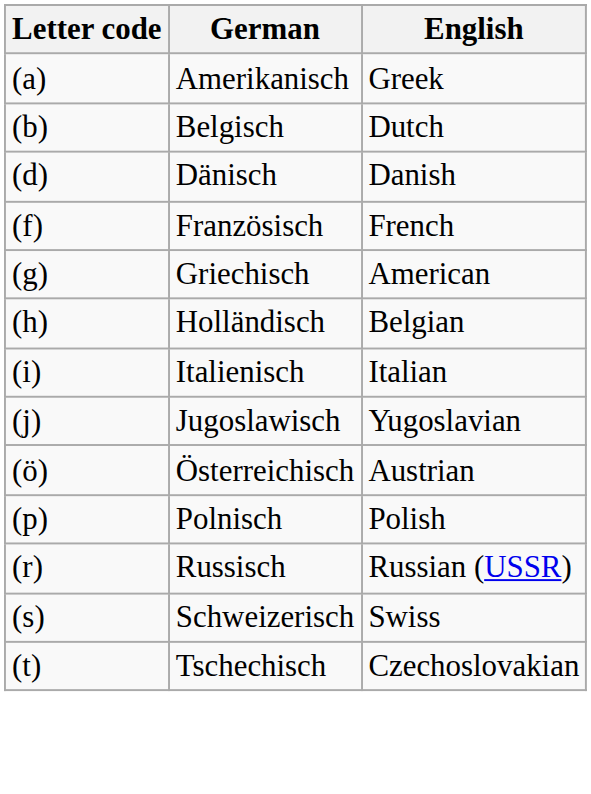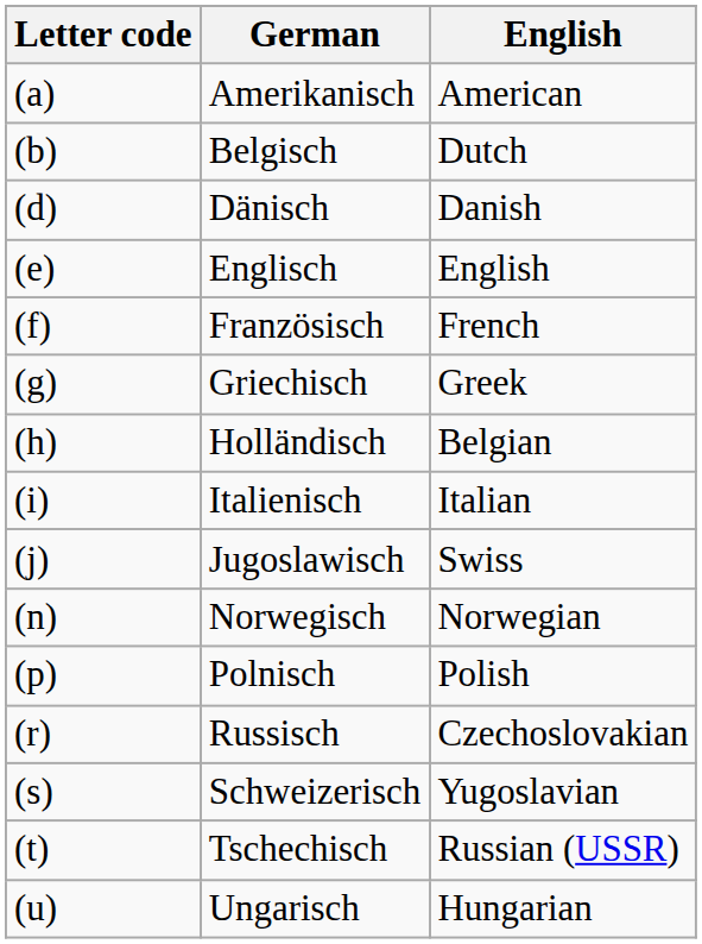Amerikanisch | English: Greek -> American
+ row: (e) | Englisch | English
Griechisch | English: American -> Greek
Jugoslawisch | English: Yugoslavian -> Swiss
+ row: (n) | Norwegisch | Norwegian
- row: (ö) | Österreichisch | Austrian
Russisch | English: Russian (USSR) -> Czechoslovakian
Schweizerisch | English: Swiss -> Yugoslavian
Tschechisch | English: Czechoslovakian -> Russian (USSR)
+ row: (u) | Ungarisch | Hungarian
